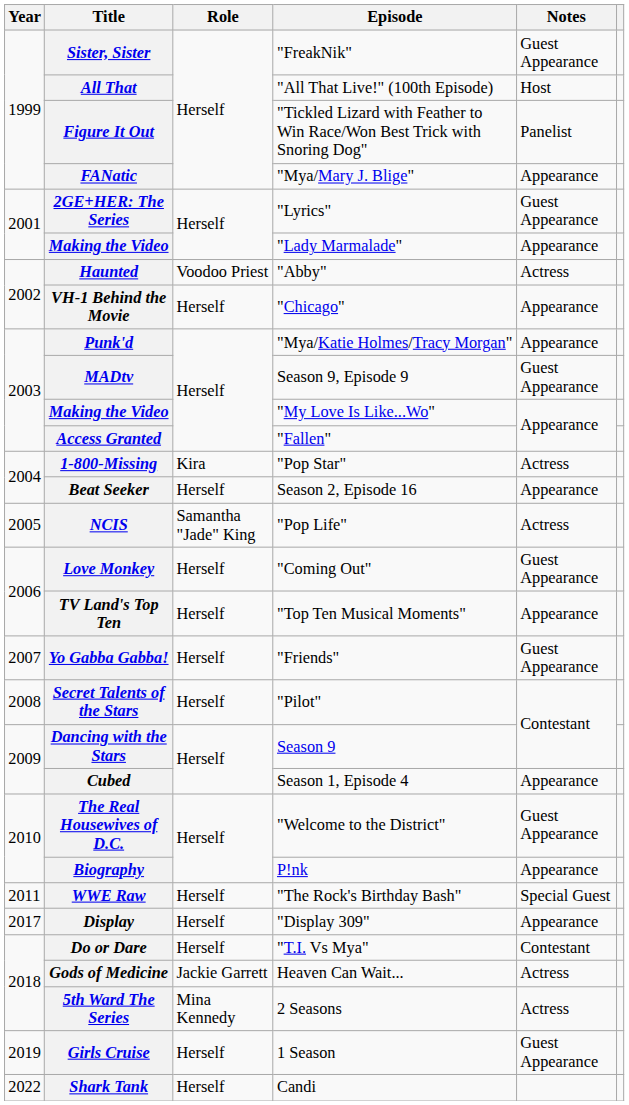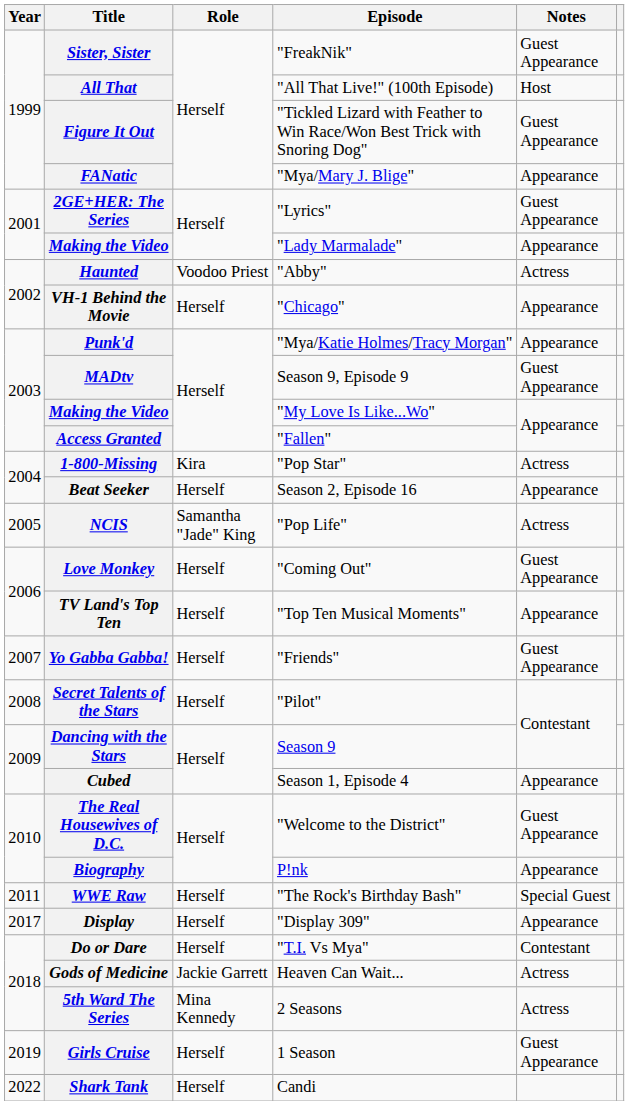Figure It Out | Notes: Panelist -> Guest Appearance
